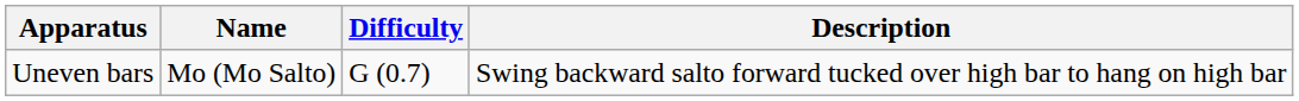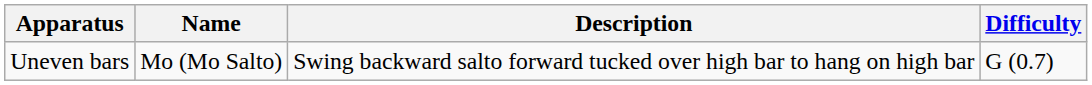columns swapped: Description <-> Difficulty
